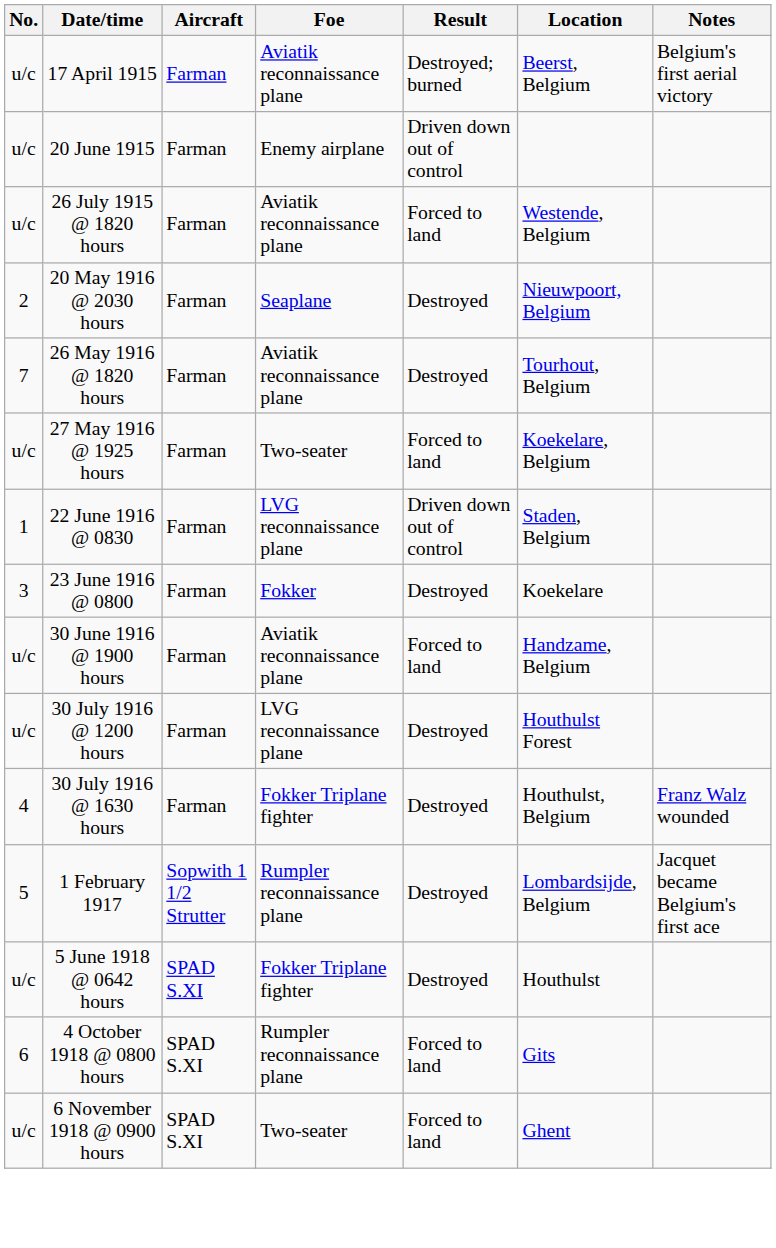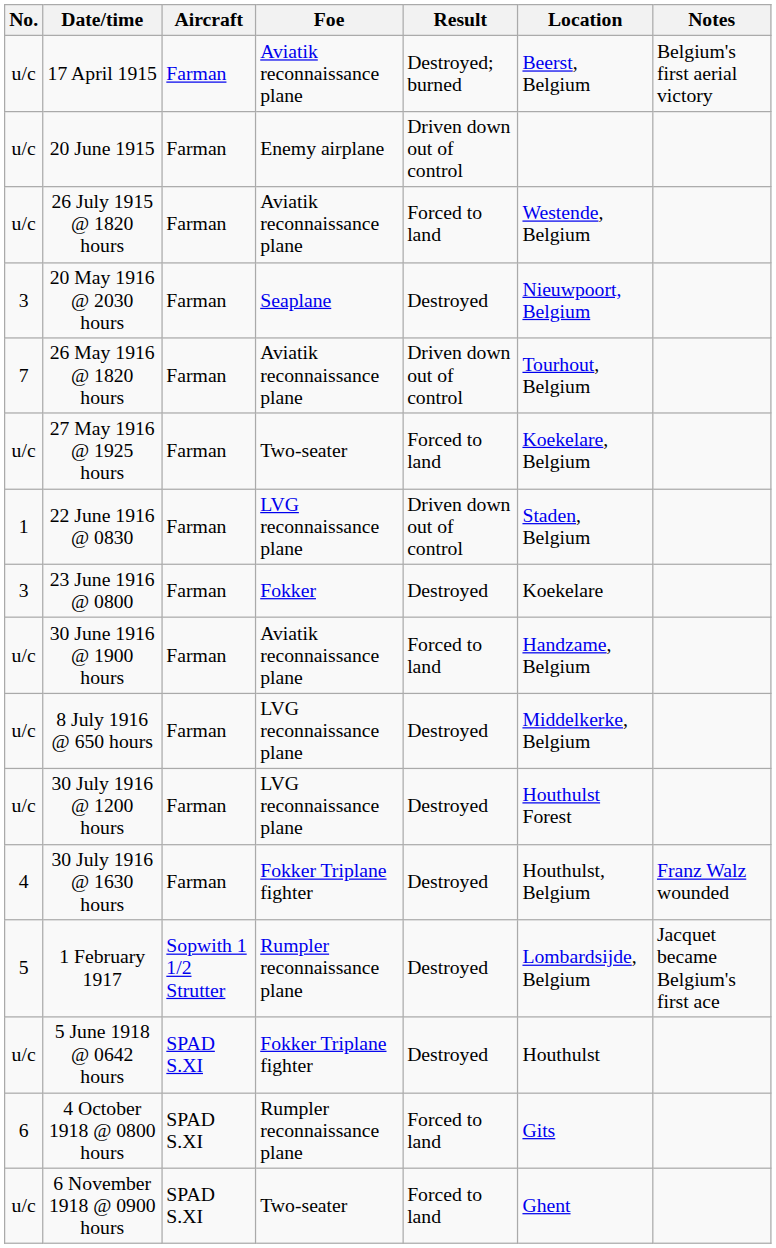20 May 1916 @ 2030 hours | No.: 2 -> 3
26 May 1916 @ 1820 hours | Result: Destroyed -> Driven down out of control
+ row: u/c | 8 July 1916 @ 650 hours | Farman | LVG reconnaissance plane | Destroyed | Middelkerke, Belgium
